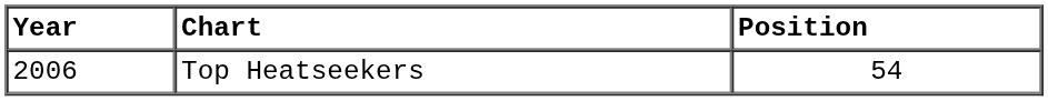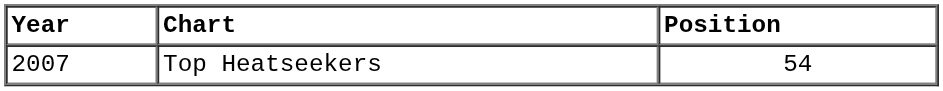Top Heatseekers | Year: 2006 -> 2007
